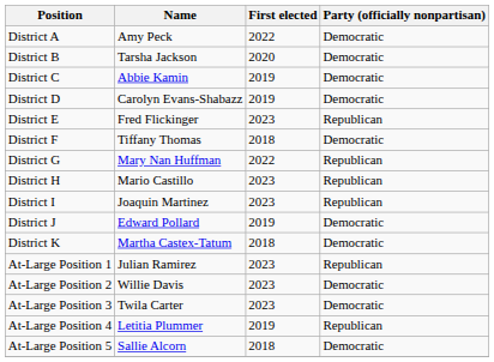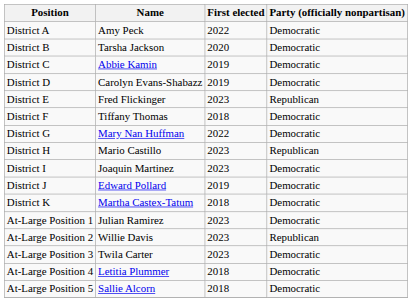District G | Party (officially nonpartisan): Republican -> Democratic
District I | Party (officially nonpartisan): Republican -> Democratic
At-Large Position 1 | Party (officially nonpartisan): Republican -> Democratic
At-Large Position 2 | Party (officially nonpartisan): Democratic -> Republican
At-Large Position 4 | First elected: 2019 -> 2018
At-Large Position 4 | Party (officially nonpartisan): Republican -> Democratic
